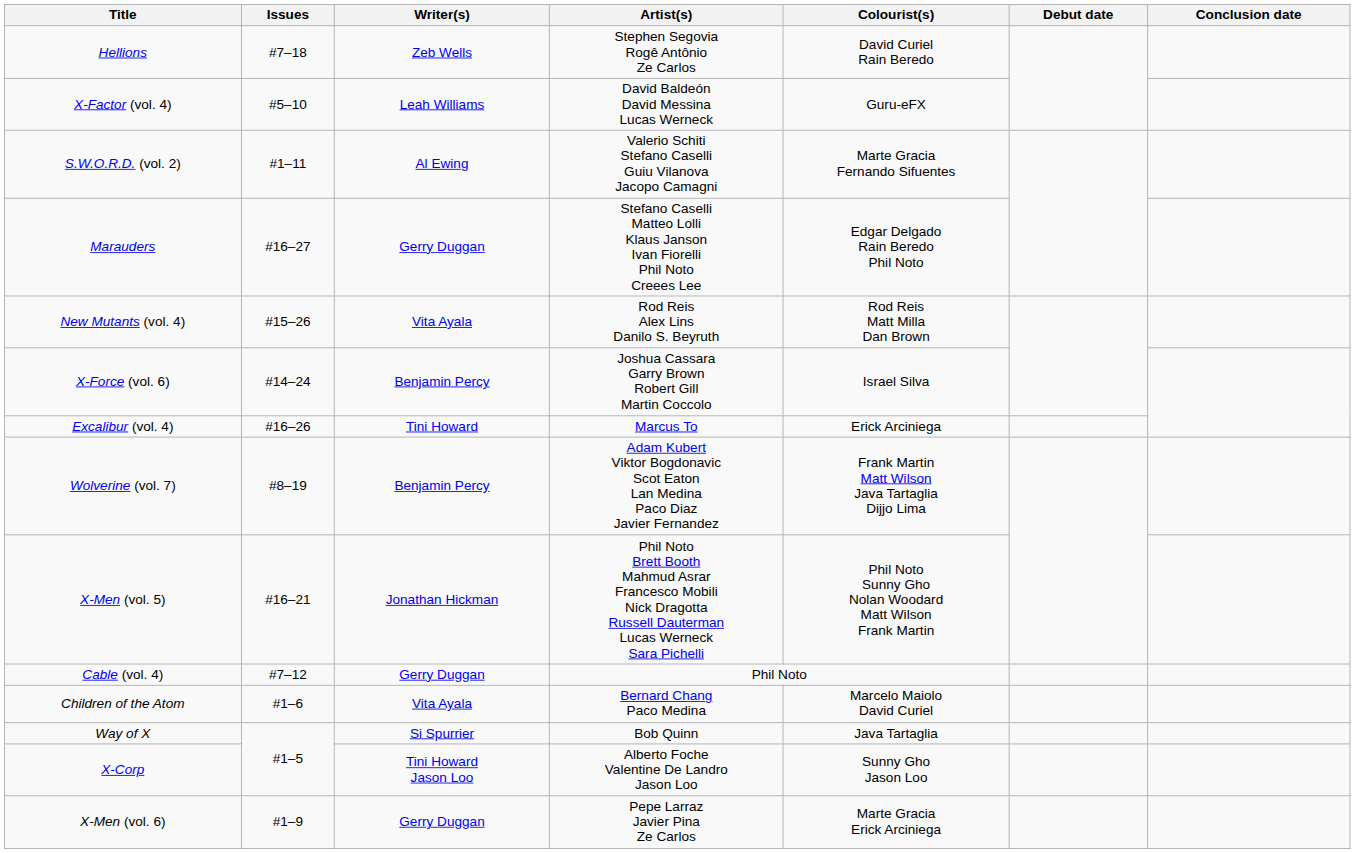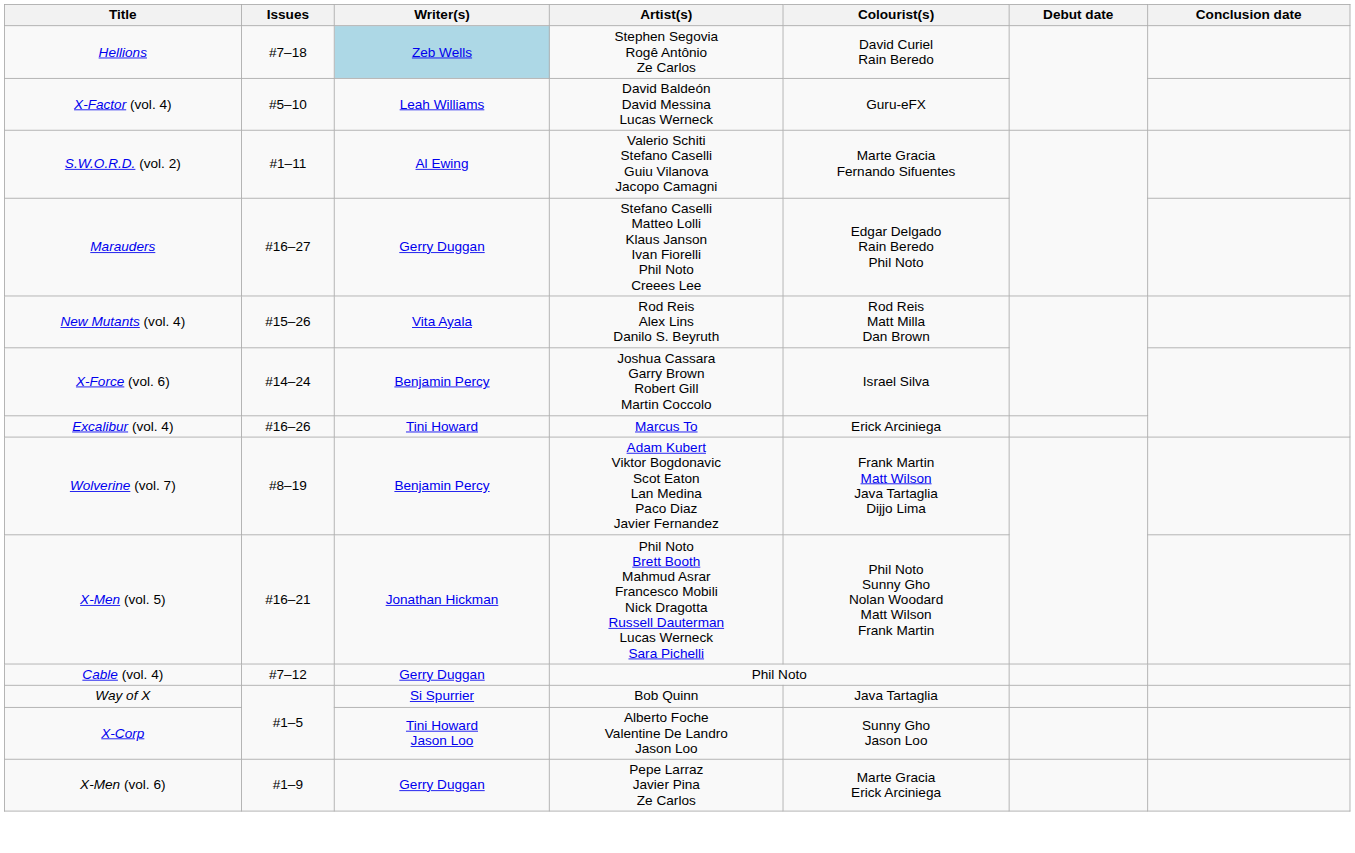Hellions | Writer(s): no background -> lightblue background
- row: Children of the Atom | #1–6 | Vita Ayala | Bernard Chang Paco Medina | Marcelo Maiolo David Curiel
